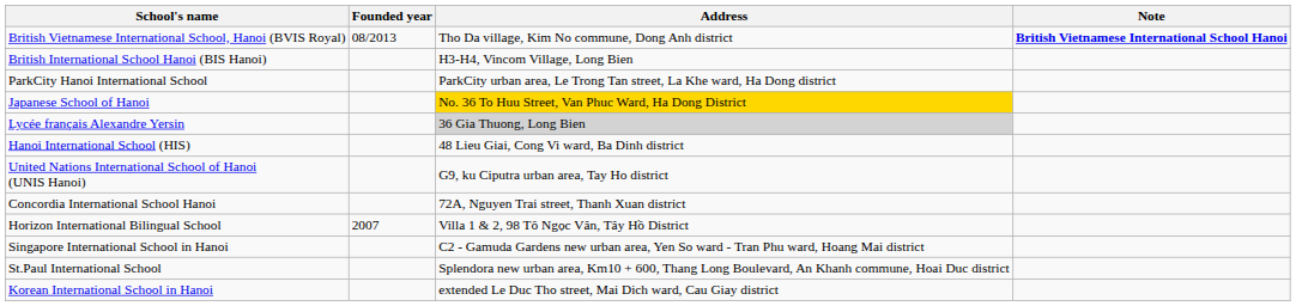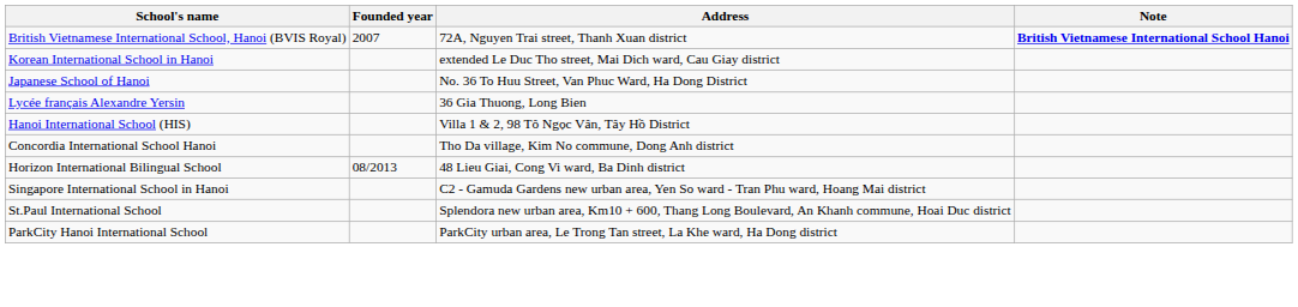British Vietnamese International School, Hanoi (BVIS Royal) | Founded year: 08/2013 -> 2007
British Vietnamese International School, Hanoi (BVIS Royal) | Address: Tho Da village, Kim No commune, Dong Anh district -> 72A, Nguyen Trai street, Thanh Xuan district
- row: British International School Hanoi (BIS Hanoi) | H3-H4, Vincom Village, Long Bien
rows swapped: Korean International School in Hanoi <-> ParkCity Hanoi International School
Japanese School of Hanoi | Address: gold background -> no background
Lycée français Alexandre Yersin | Address: lightgrey background -> no background
Hanoi International School (HIS) | Address: 48 Lieu Giai, Cong Vi ward, Ba Dinh district -> Villa 1 & 2, 98 Tô Ngọc Vân, Tây Hồ District
- row: United Nations International School of Hanoi (UNIS Hanoi) | G9, ku Ciputra urban area, Tay Ho district
Concordia International School Hanoi | Address: 72A, Nguyen Trai street, Thanh Xuan district -> Tho Da village, Kim No commune, Dong Anh district
Horizon International Bilingual School | Founded year: 2007 -> 08/2013
Horizon International Bilingual School | Address: Villa 1 & 2, 98 Tô Ngọc Vân, Tây Hồ District -> 48 Lieu Giai, Cong Vi ward, Ba Dinh district
